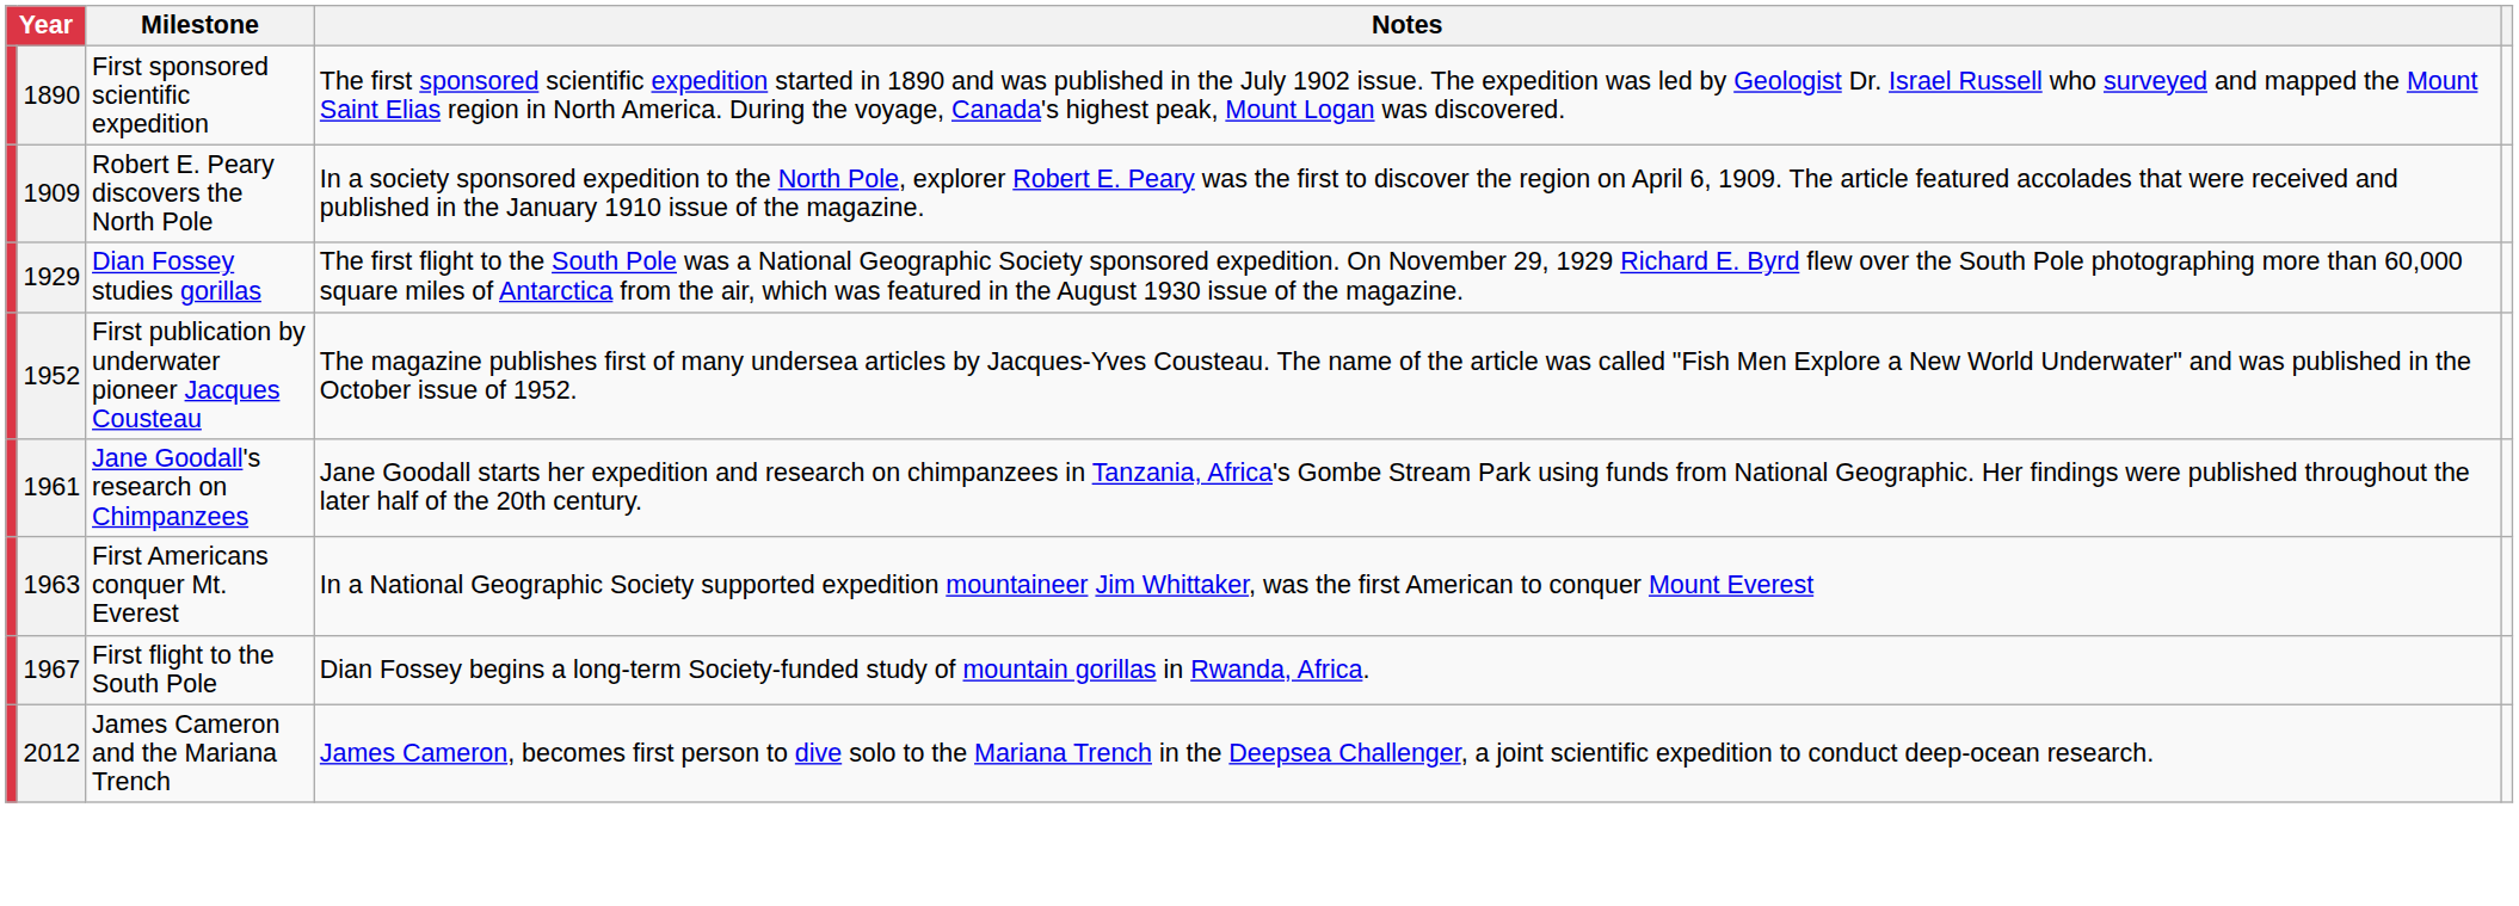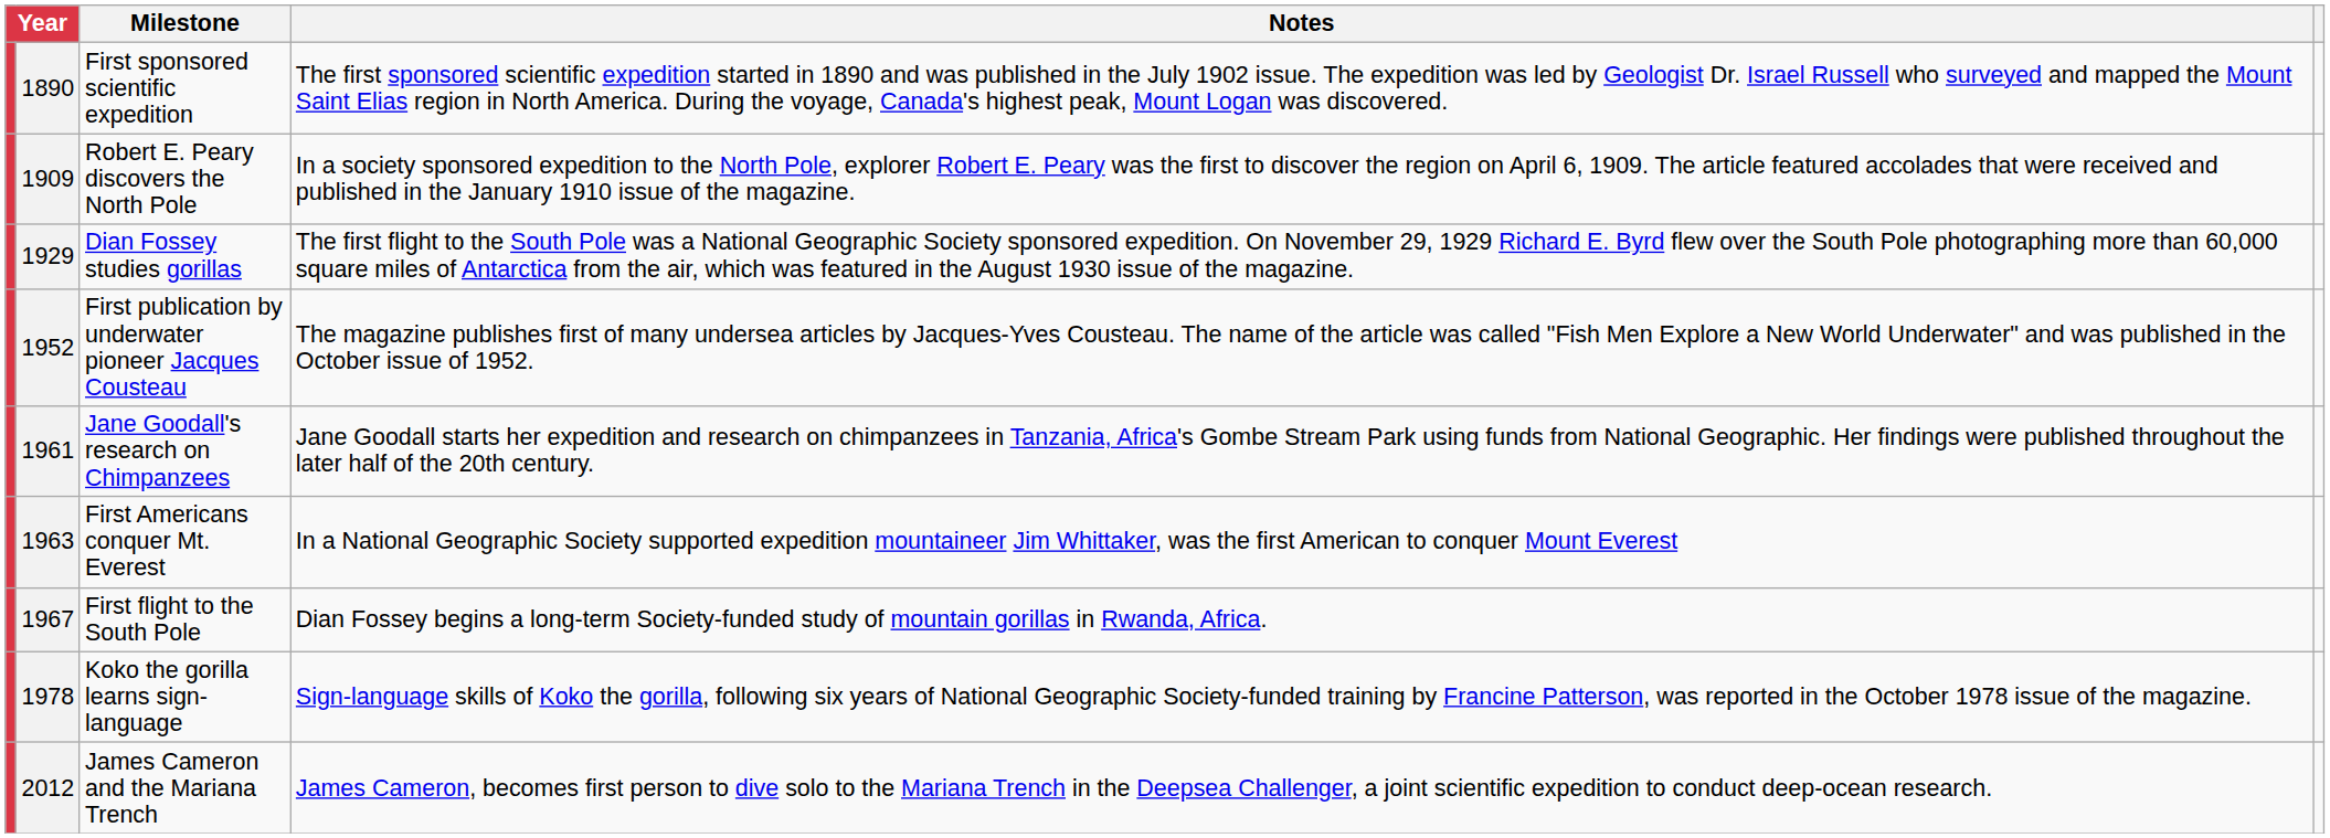+ row: 1978 | Koko the gorilla learns sign-language | Sign-language skills of Koko the gorilla, following six years of National Geographic Society-funded training by Francine Patterson, was reported in the October 1978 issue of the magazine.
